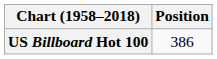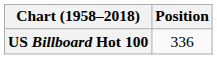US Billboard Hot 100 | Position: 386 -> 336
